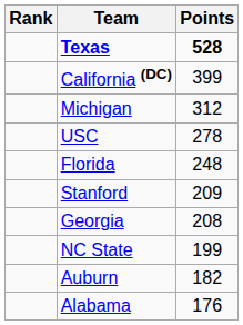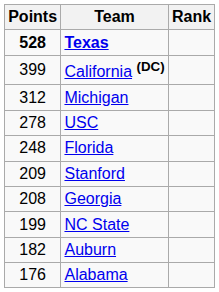columns swapped: Rank <-> Points
